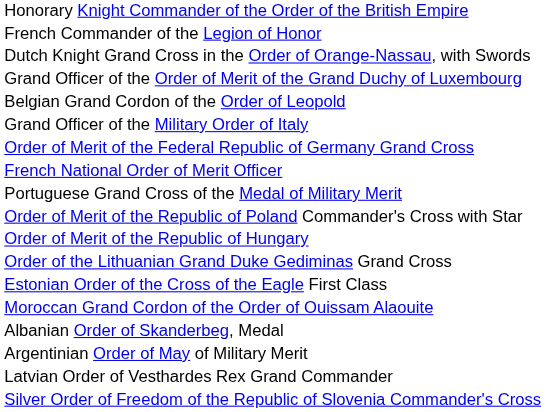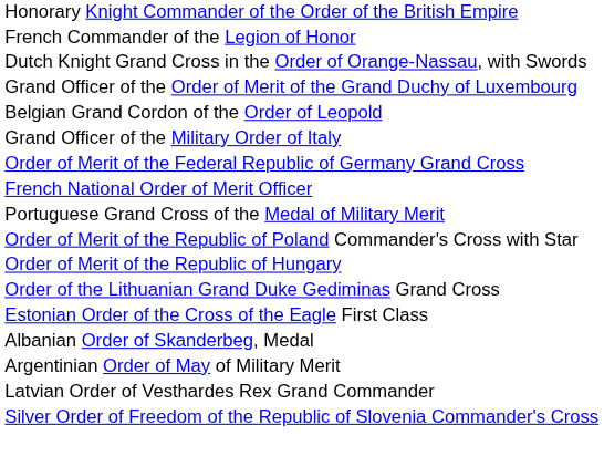- row: Moroccan Grand Cordon of the Order of Ouissam Alaouite
